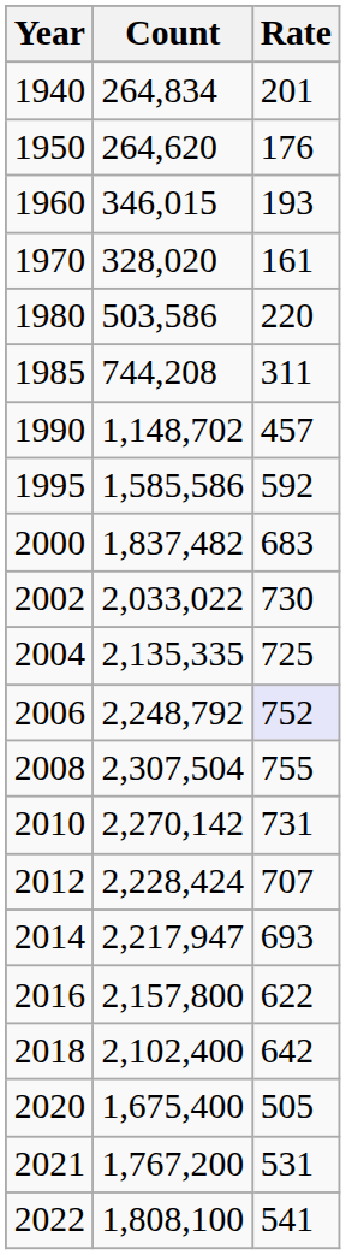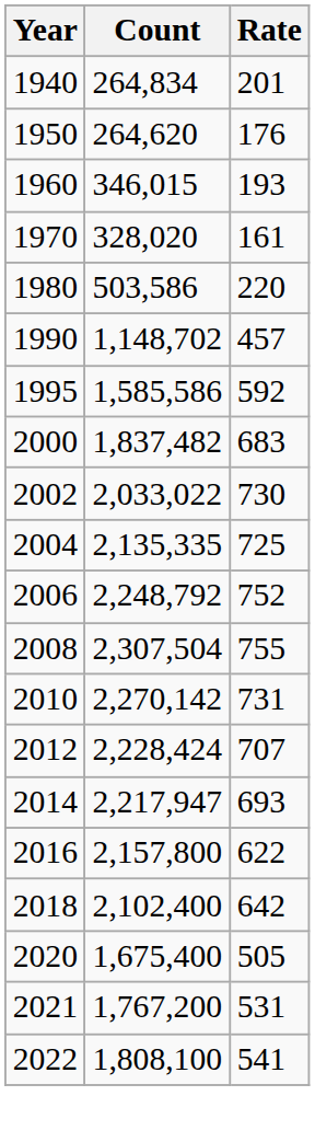- row: 1985 | 744,208 | 311
2006 | Rate: lavender background -> no background
